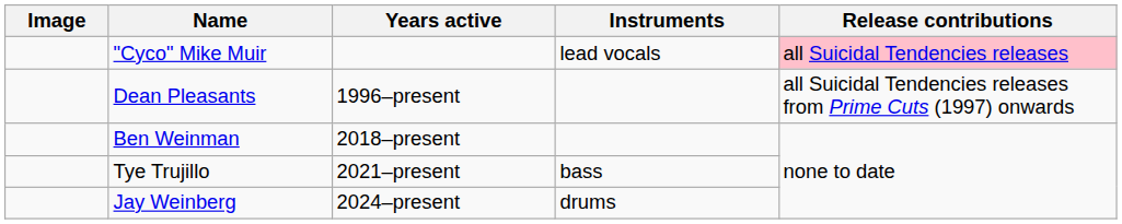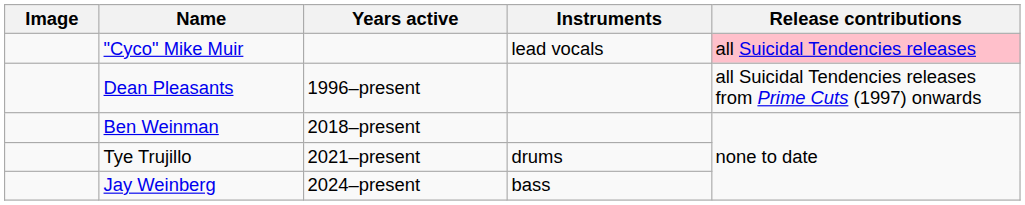Tye Trujillo | Instruments: bass -> drums
Jay Weinberg | Instruments: drums -> bass
